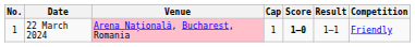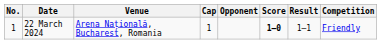+ column: Opponent
22 March 2024 | Venue: pink background -> no background
